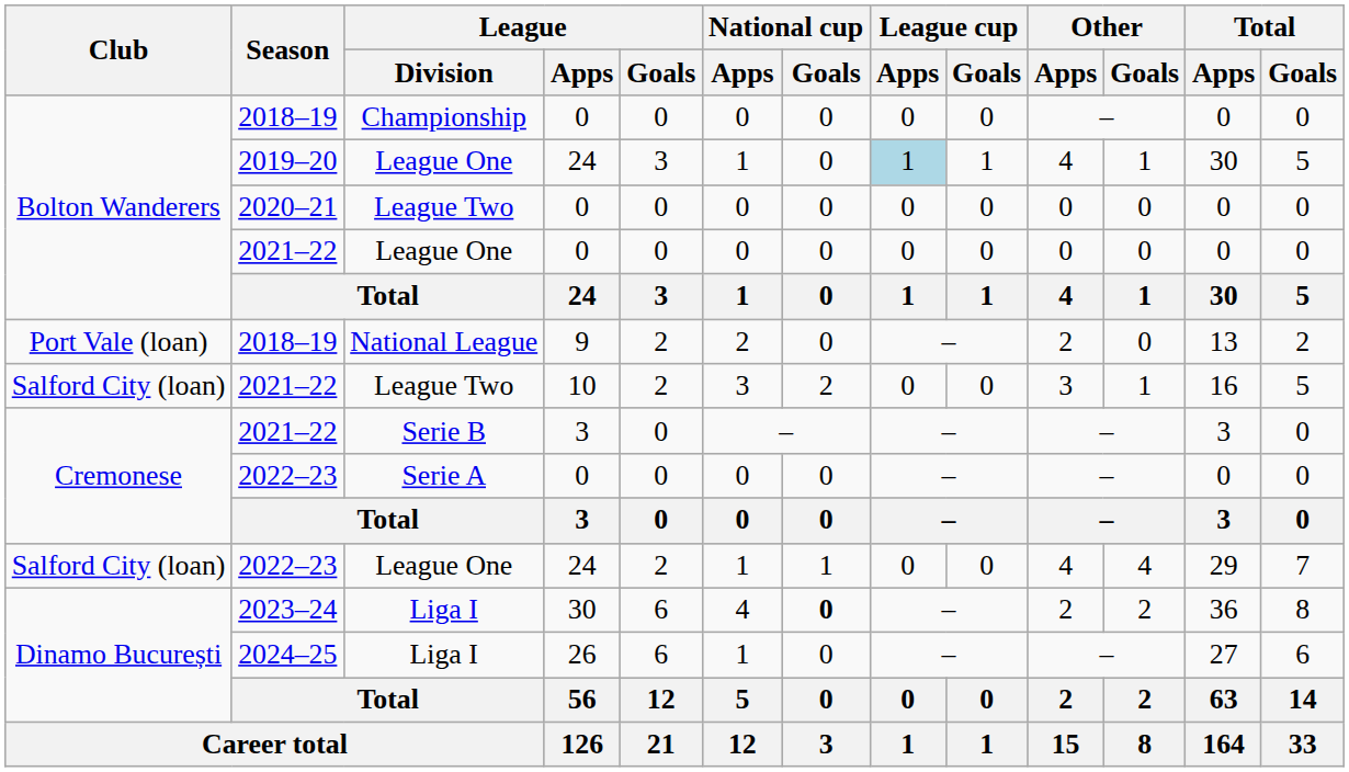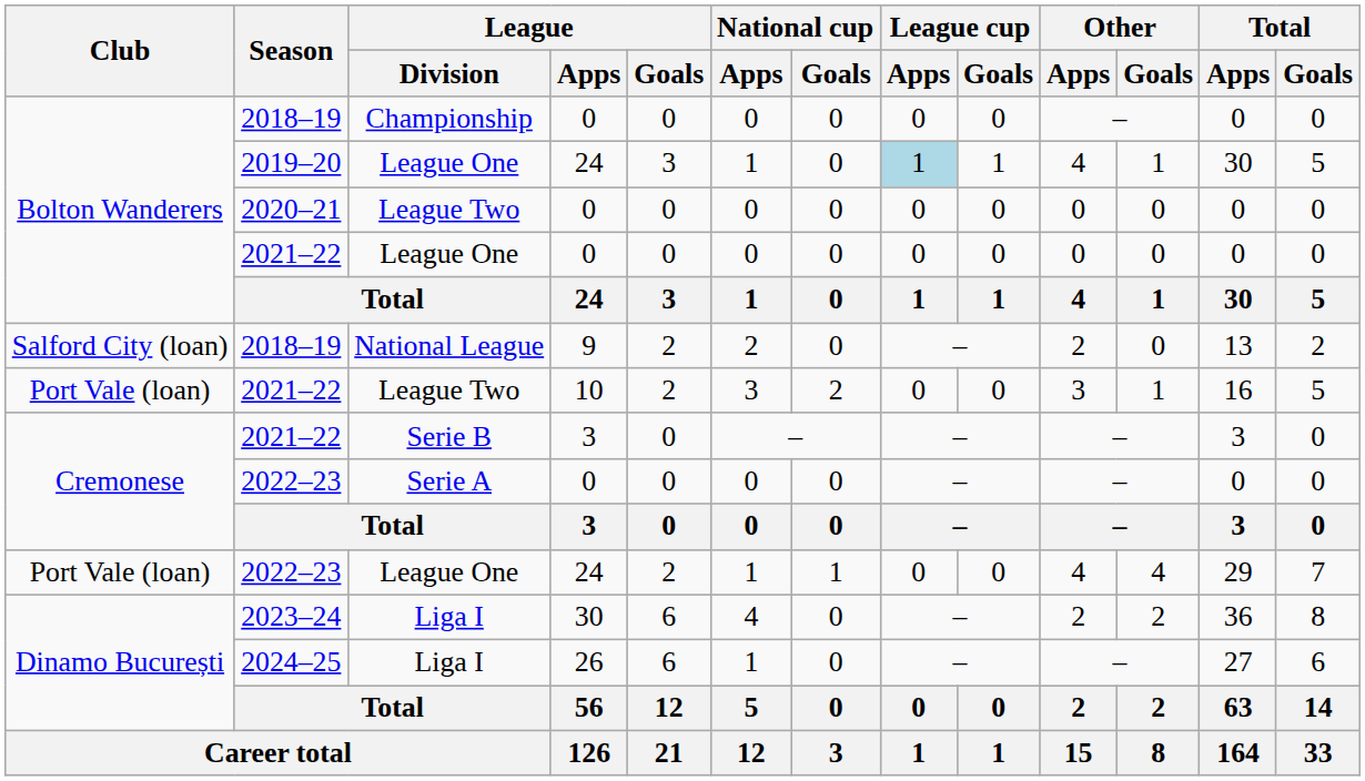2018–19 / National League | Club: Port Vale (loan) -> Salford City (loan)
2021–22 / League Two | Club: Salford City (loan) -> Port Vale (loan)
2022–23 / League One | Club: Salford City (loan) -> Port Vale (loan)
2023–24 | National cup / Goals: bold -> normal
